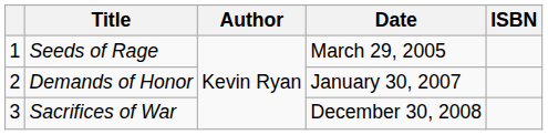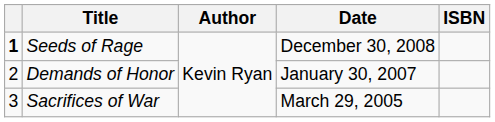Seeds of Rage | column 1: normal -> bold
Seeds of Rage | Date: March 29, 2005 -> December 30, 2008
Sacrifices of War | Date: December 30, 2008 -> March 29, 2005
